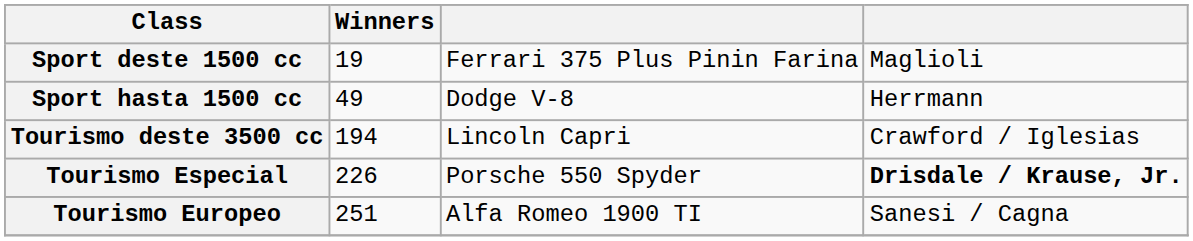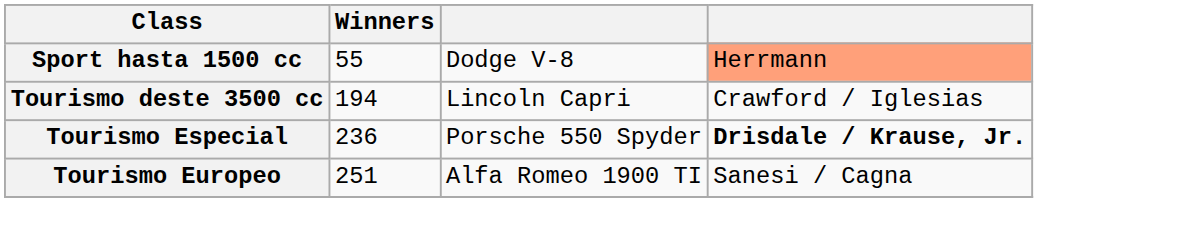- row: Sport deste 1500 cc | 19 | Ferrari 375 Plus Pinin Farina | Maglioli
Sport hasta 1500 cc | Winners: 49 -> 55
Sport hasta 1500 cc | column 4: no background -> lightsalmon background
Tourismo Especial | Winners: 226 -> 236
